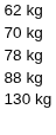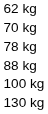+ row: 100 kg
